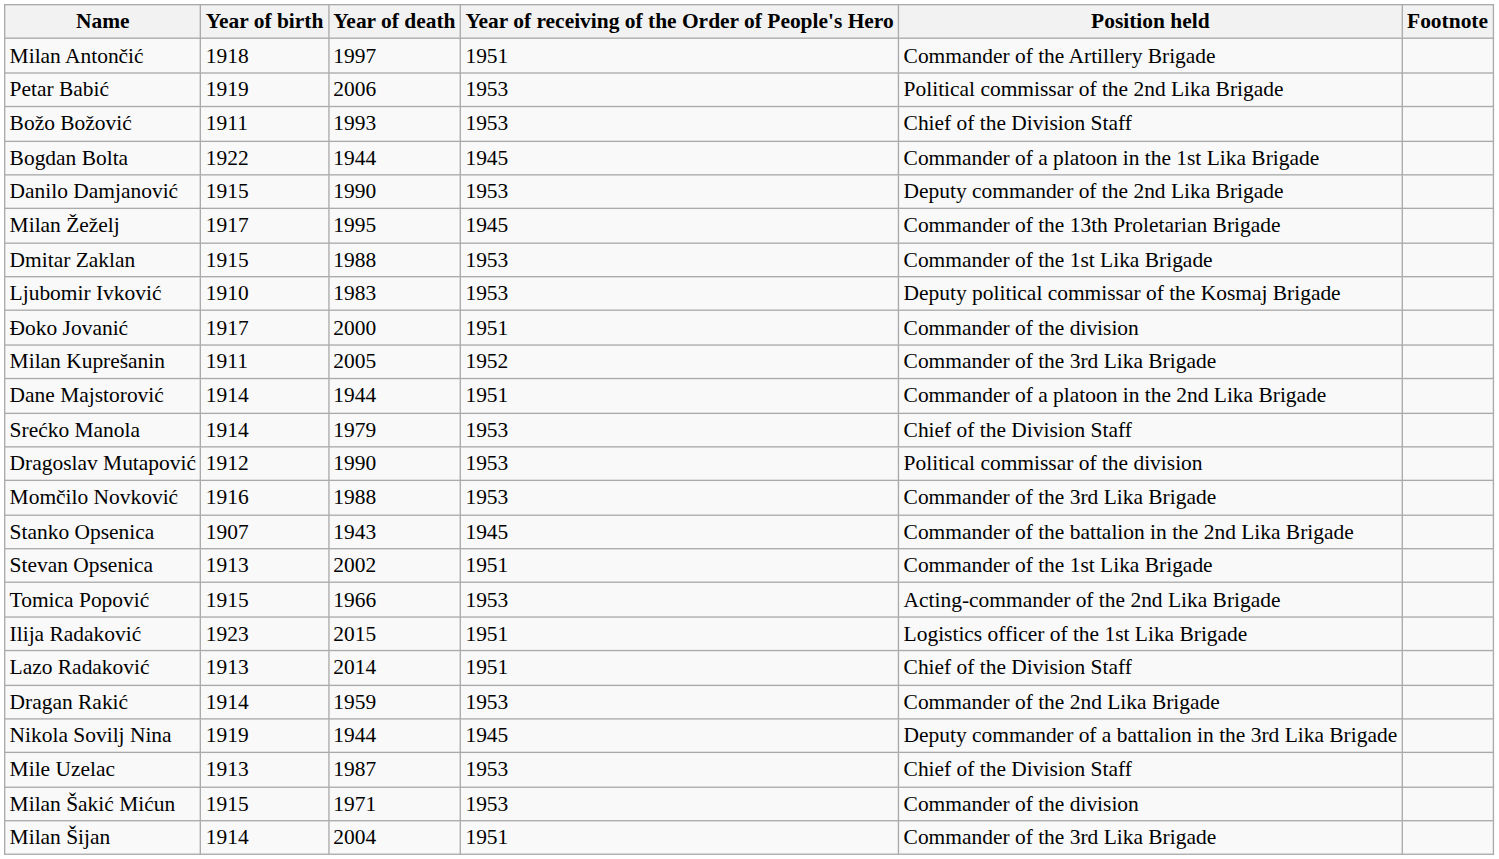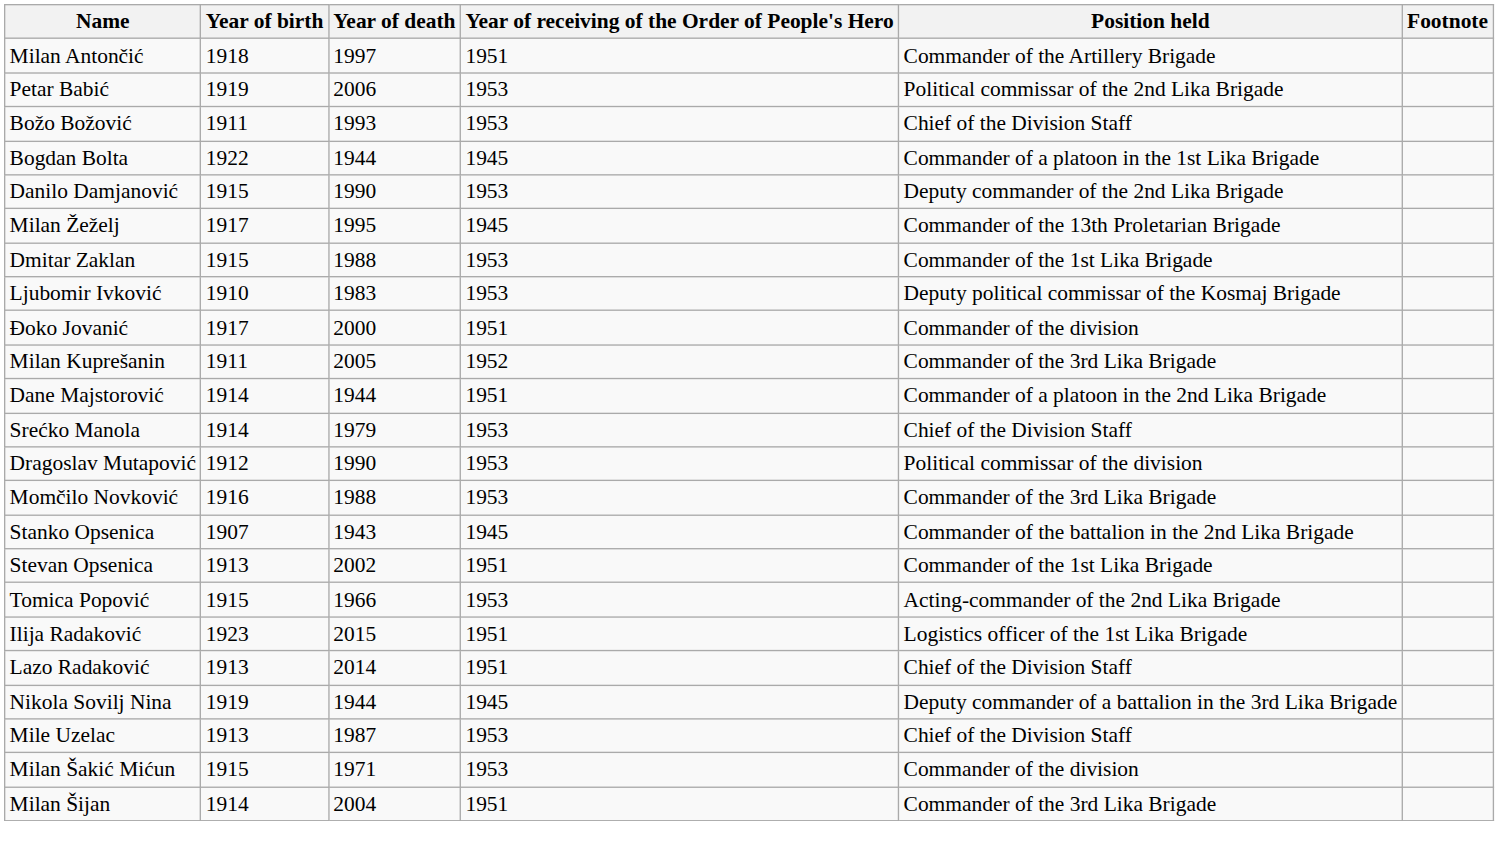- row: Dragan Rakić | 1914 | 1959 | 1953 | Commander of the 2nd Lika Brigade
